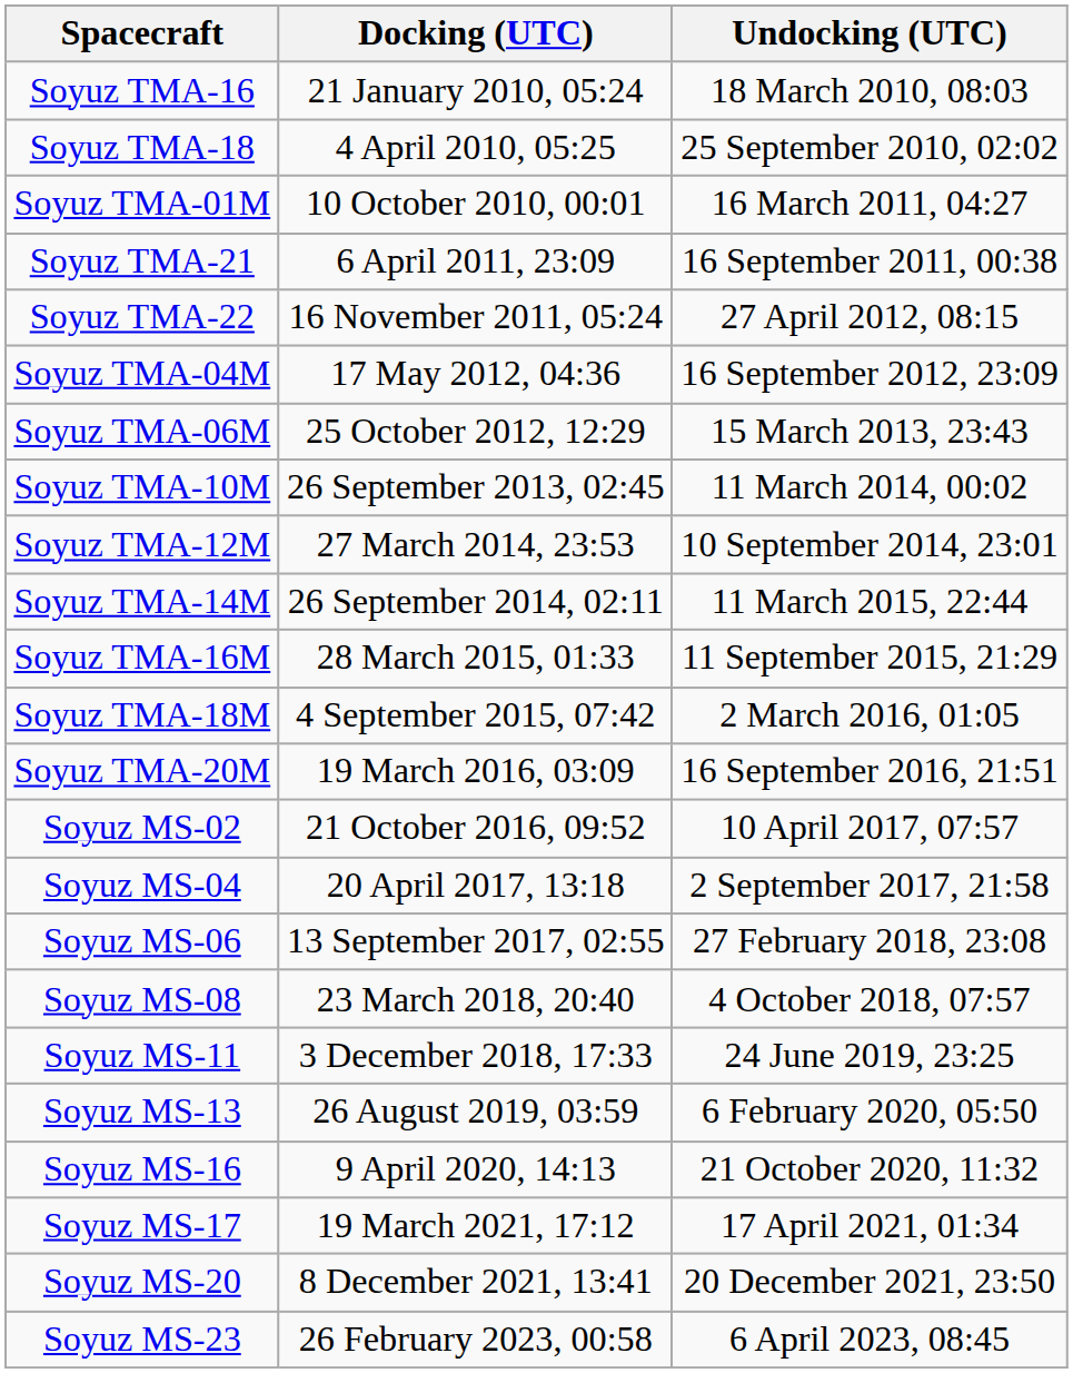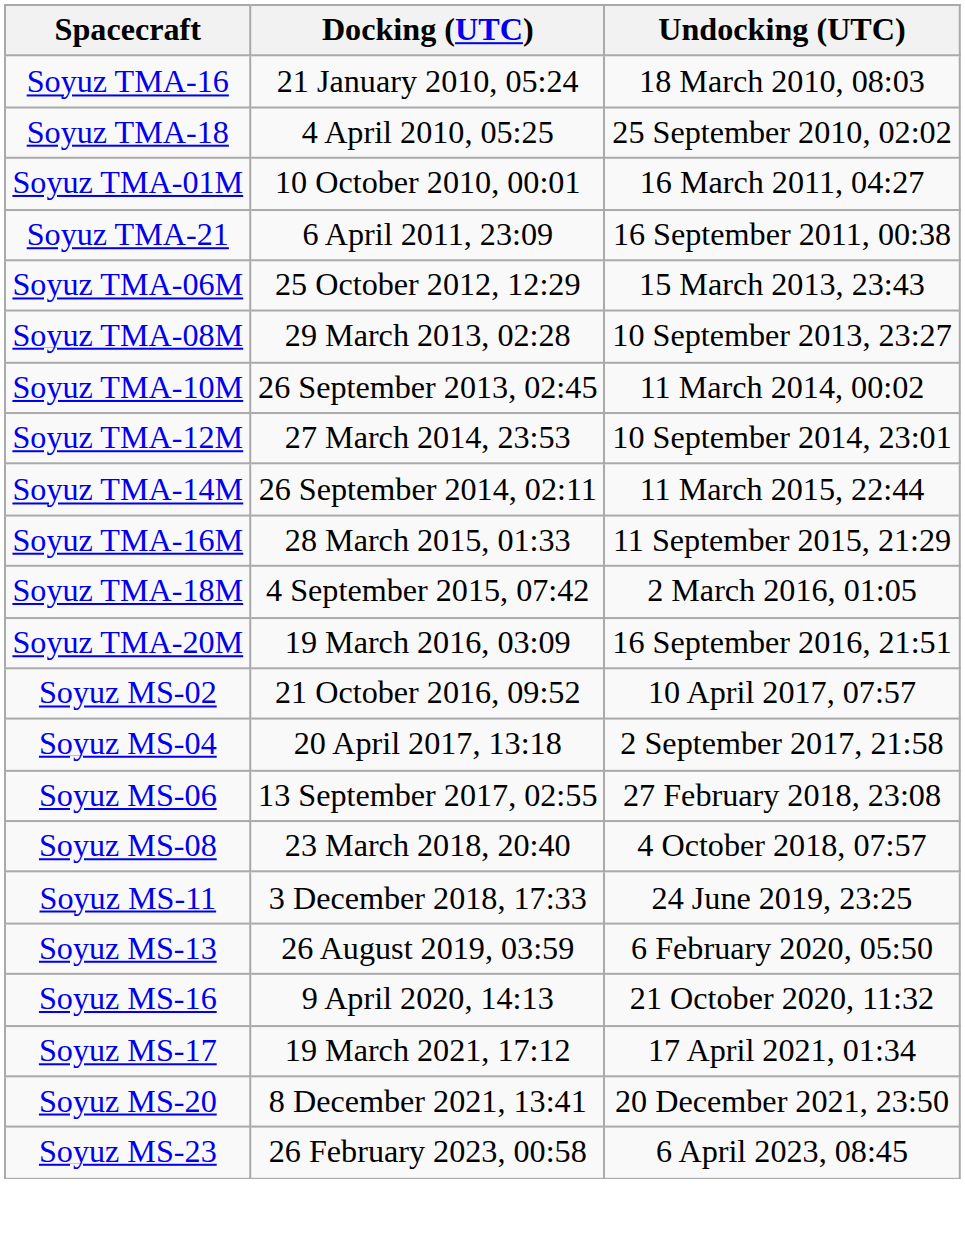- row: Soyuz TMA-22 | 16 November 2011, 05:24 | 27 April 2012, 08:15
- row: Soyuz TMA-04M | 17 May 2012, 04:36 | 16 September 2012, 23:09
+ row: Soyuz TMA-08M | 29 March 2013, 02:28 | 10 September 2013, 23:27
